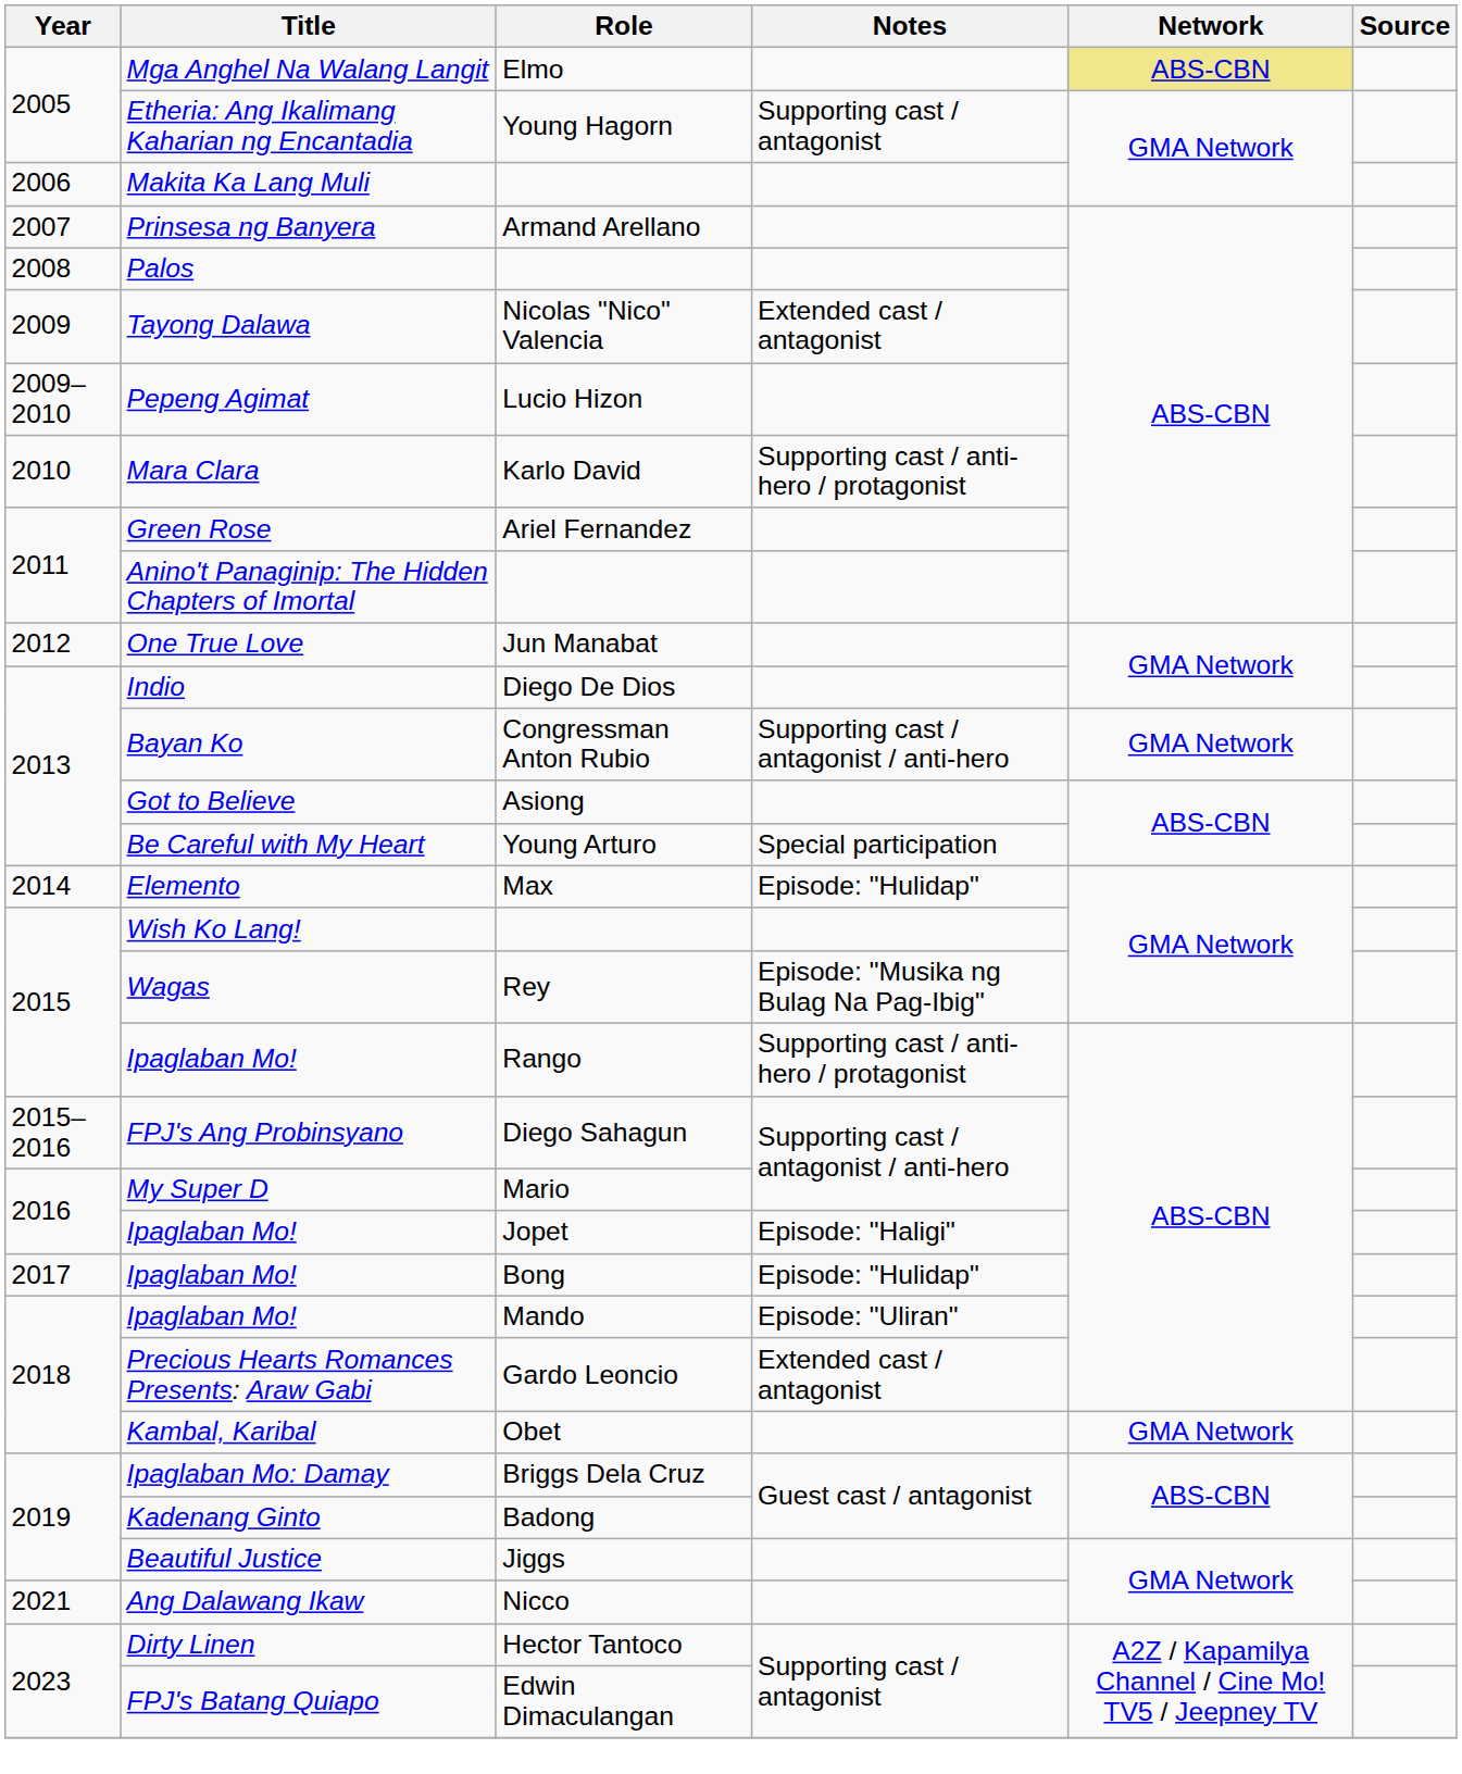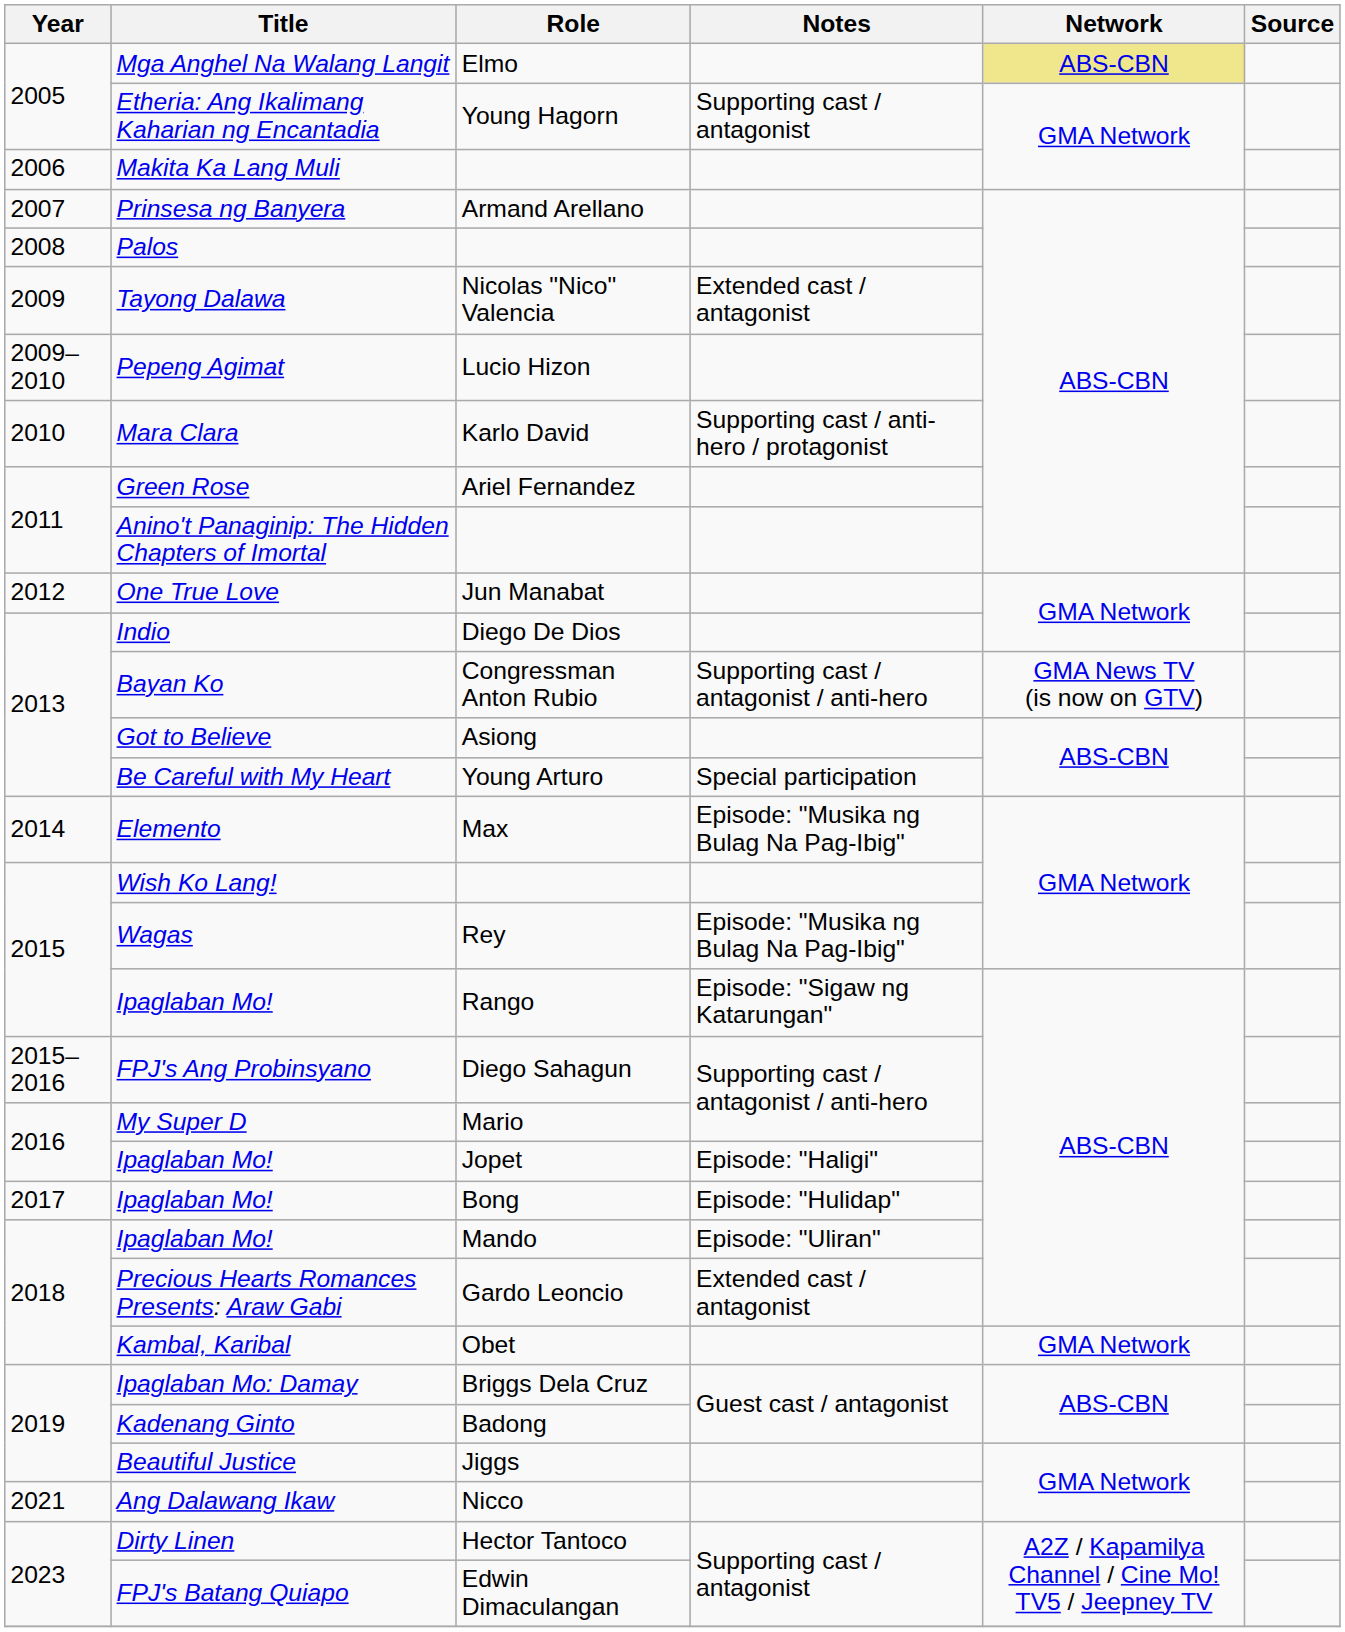Bayan Ko | Network: GMA Network -> GMA News TV (is now on GTV)
Elemento | Notes: Episode: "Hulidap" -> Episode: "Musika ng Bulag Na Pag-Ibig"
Ipaglaban Mo! / Rango | Notes: Supporting cast / anti-hero / protagonist -> Episode: "Sigaw ng Katarungan"
